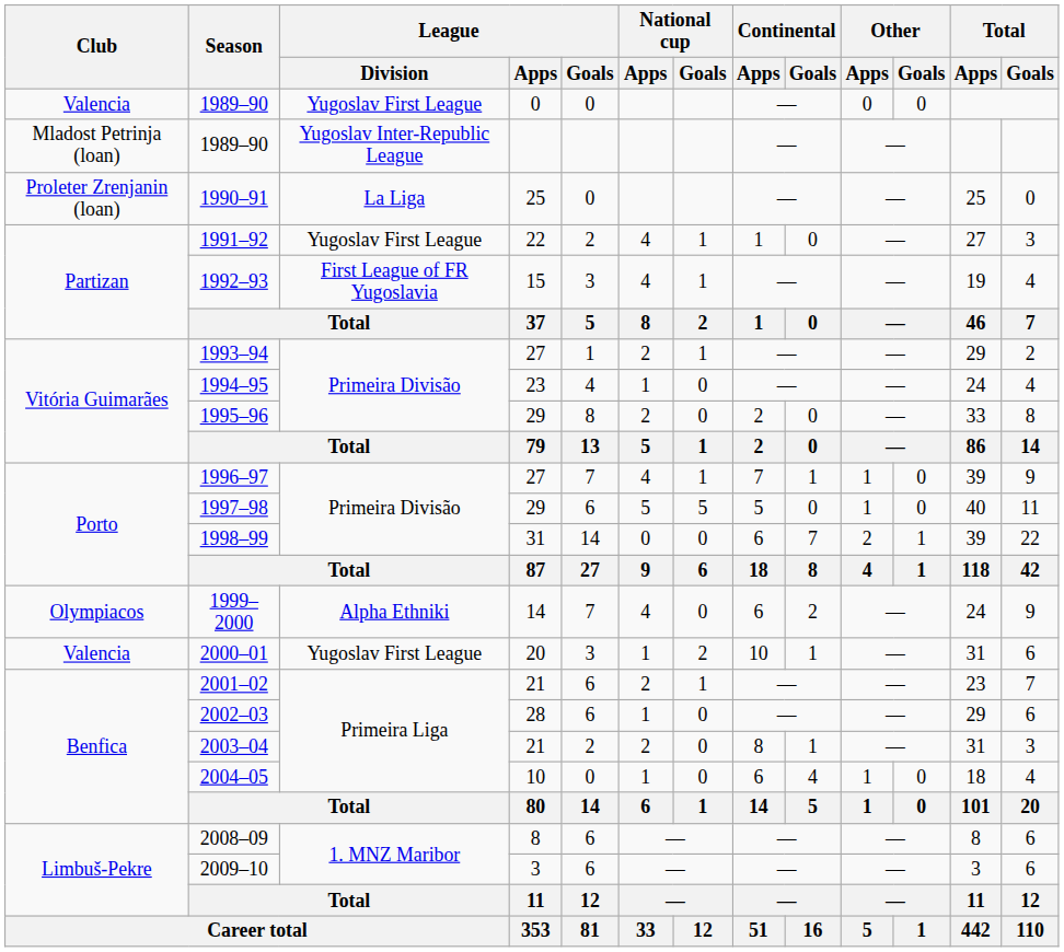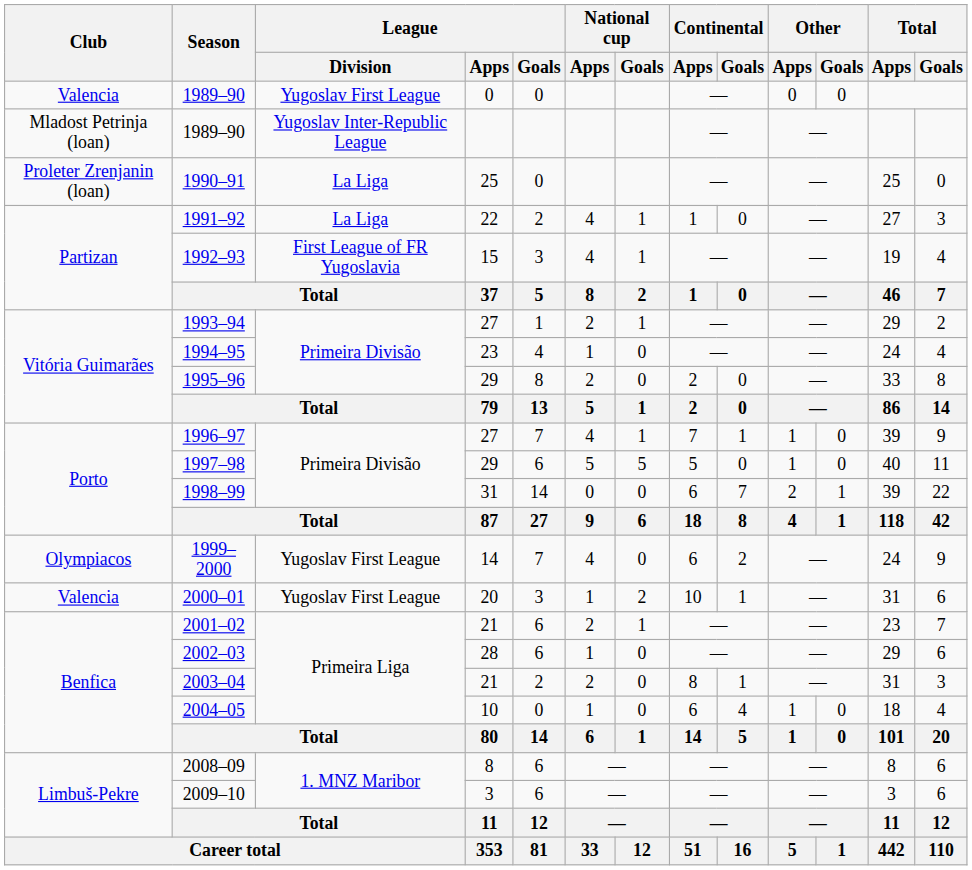1991–92 | League / Division: Yugoslav First League -> La Liga
1999–2000 | League / Division: Alpha Ethniki -> Yugoslav First League
